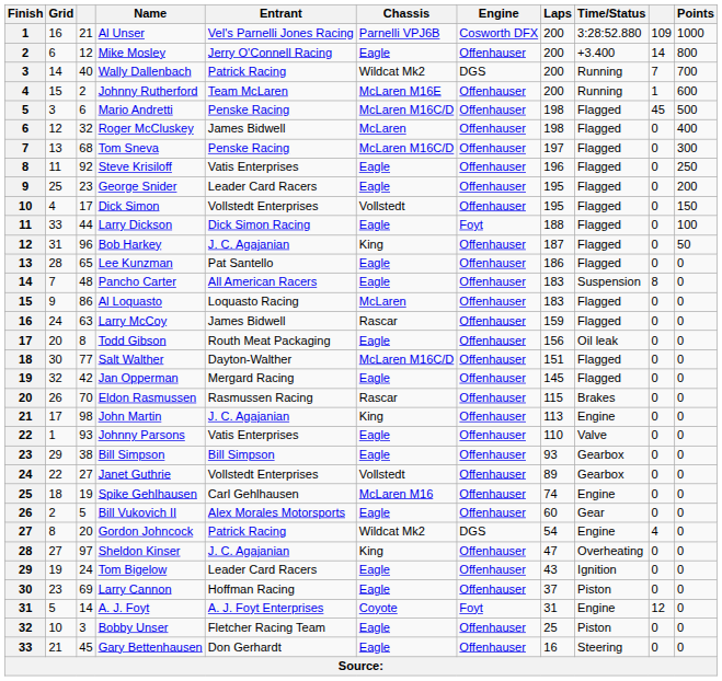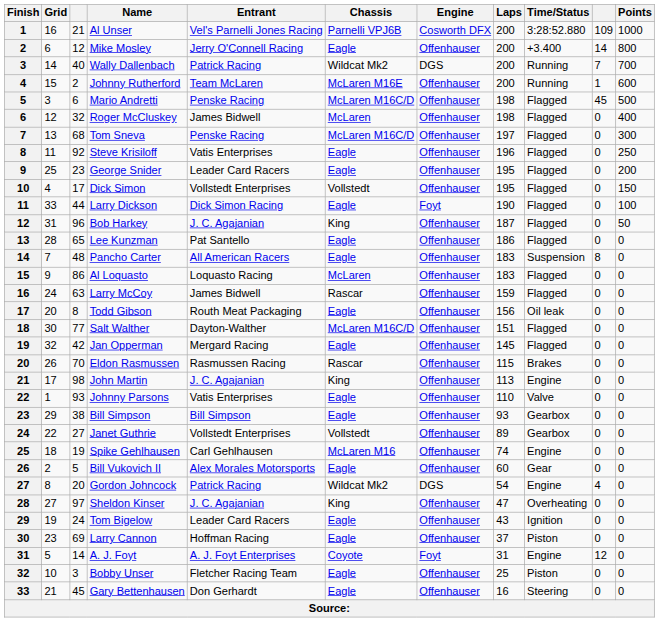Larry Dickson | Laps: 188 -> 190
